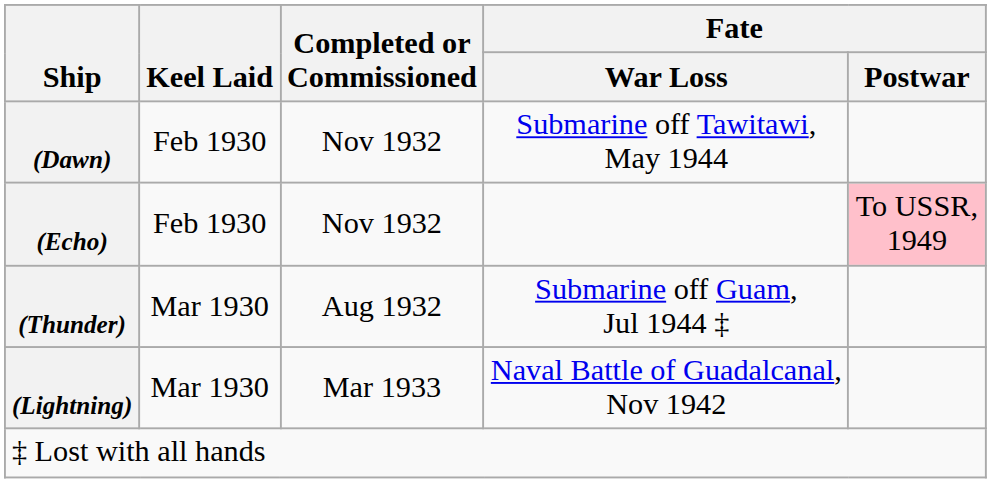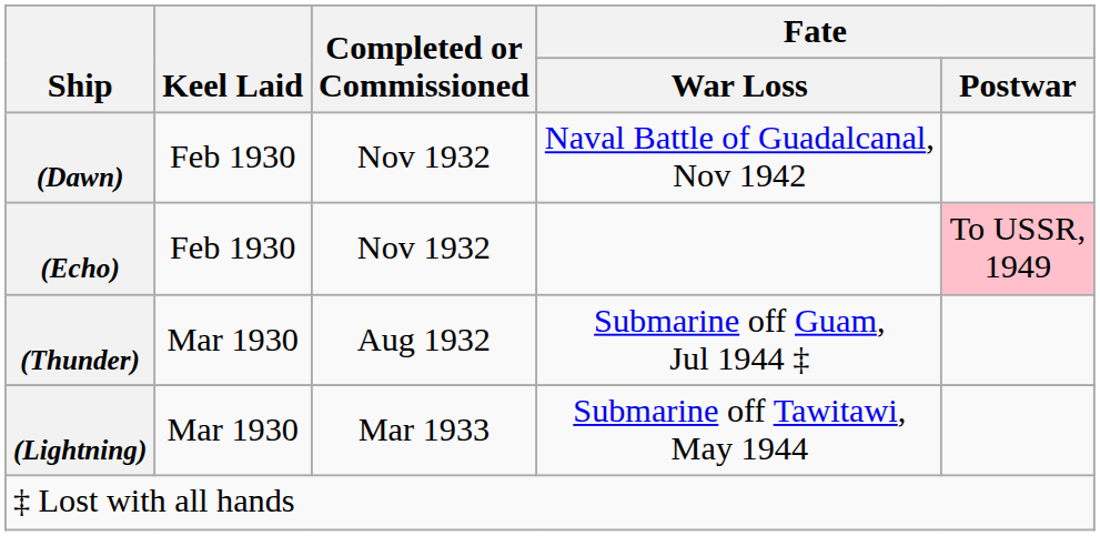(Dawn) | Fate / War Loss: Submarine off Tawitawi, May 1944 -> Naval Battle of Guadalcanal, Nov 1942
(Lightning) | Fate / War Loss: Naval Battle of Guadalcanal, Nov 1942 -> Submarine off Tawitawi, May 1944
